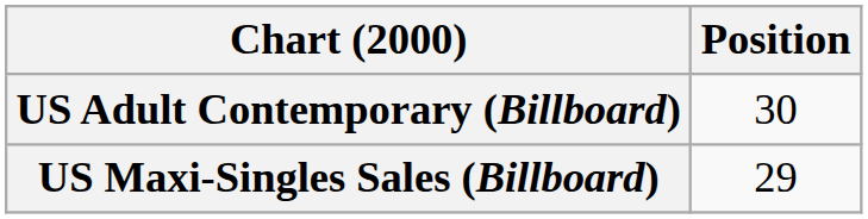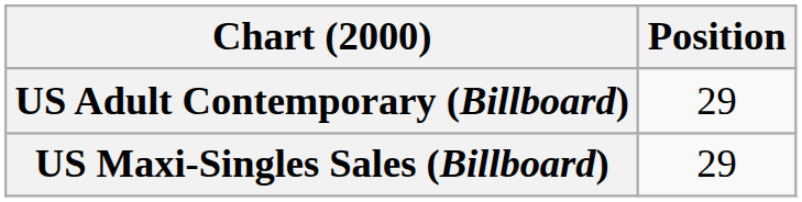US Adult Contemporary (Billboard) | Position: 30 -> 29
